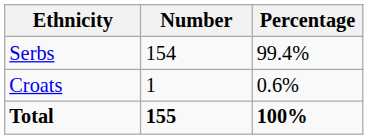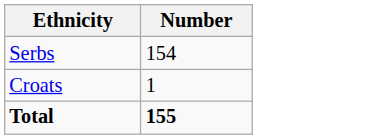- column: Percentage | 99.4% | 0.6% | 100%
